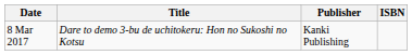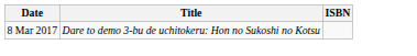- column: Publisher | Kanki Publishing
